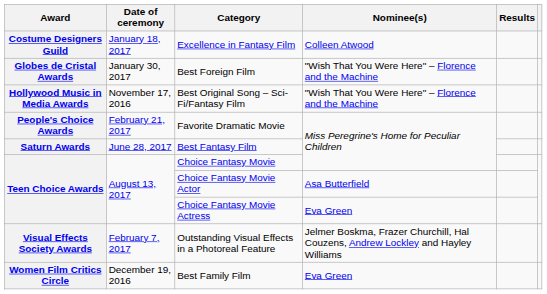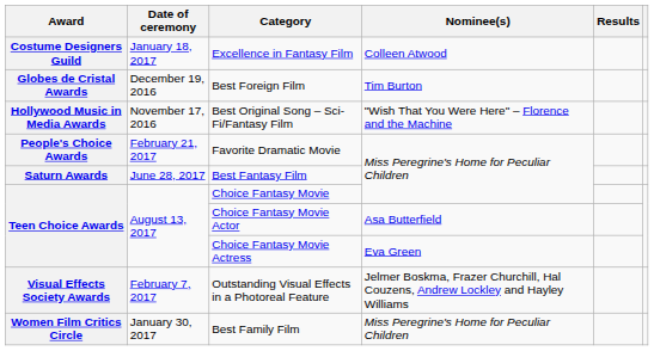Best Foreign Film | Date of ceremony: January 30, 2017 -> December 19, 2016
Best Foreign Film | Nominee(s): "Wish That You Were Here" – Florence and the Machine -> Tim Burton
Best Family Film | Date of ceremony: December 19, 2016 -> January 30, 2017
Best Family Film | Nominee(s): Eva Green -> Miss Peregrine's Home for Peculiar Children
